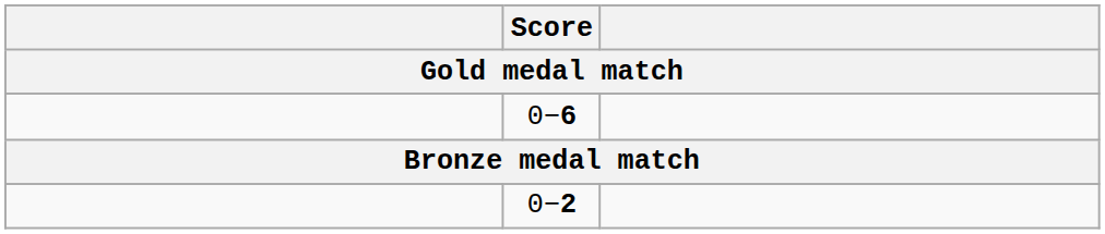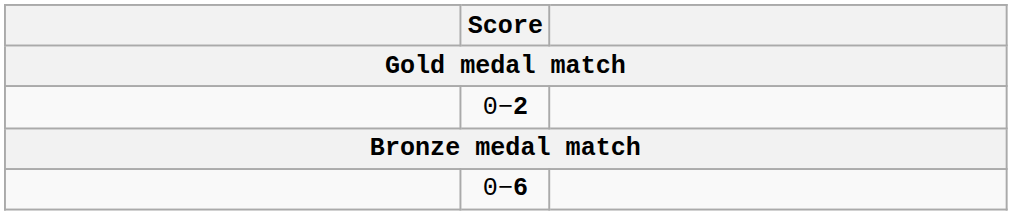rows swapped: 0−6 <-> 0−2
